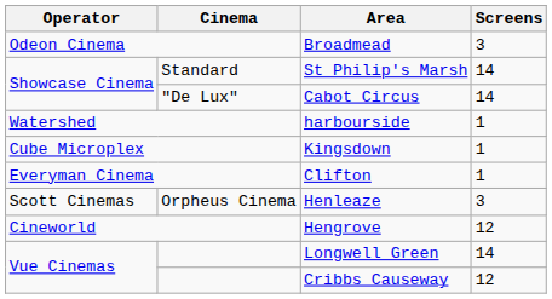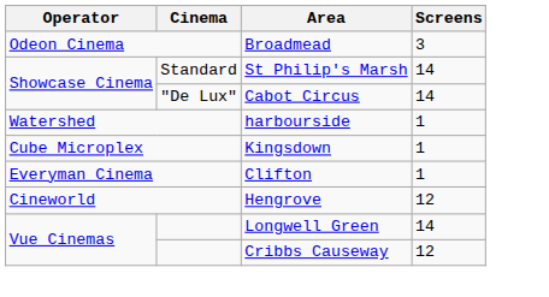- row: Scott Cinemas | Orpheus Cinema | Henleaze | 3
